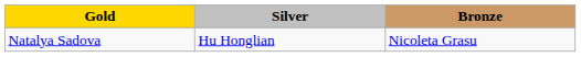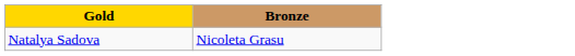- column: Silver | Hu Honglian
